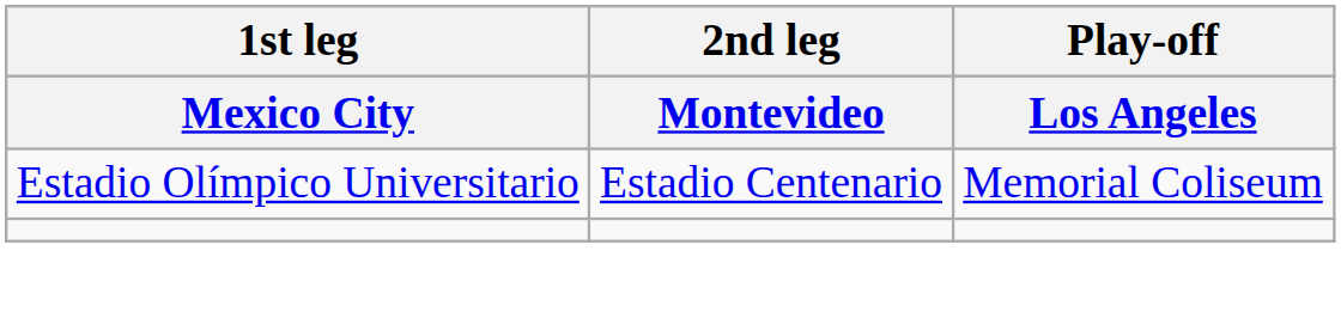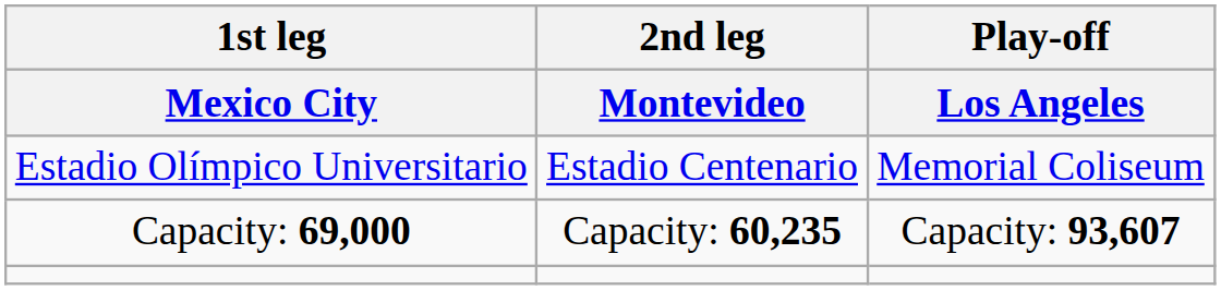+ row: Capacity: 69,000 | Capacity: 60,235 | Capacity: 93,607
